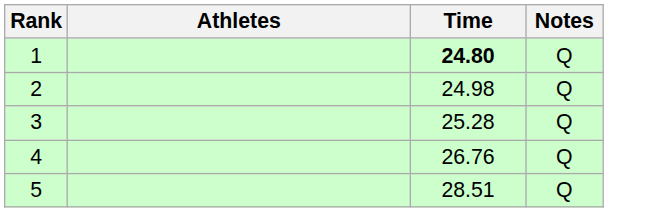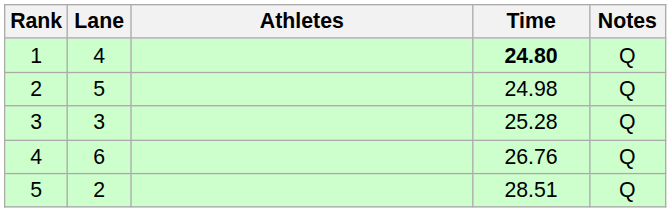+ column: Lane | 4 | 5 | 3 | 6 | 2
